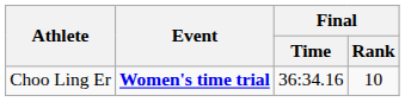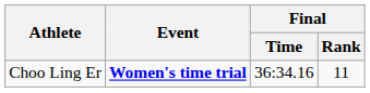Choo Ling Er | Final / Rank: 10 -> 11
